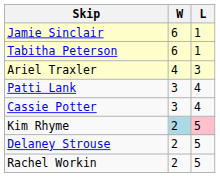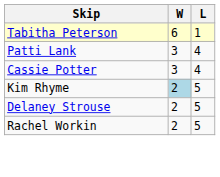- row: Jamie Sinclair | 6 | 1
- row: Ariel Traxler | 4 | 3
Kim Rhyme | L: pink background -> no background
